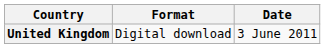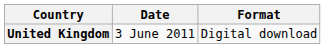columns swapped: Date <-> Format
